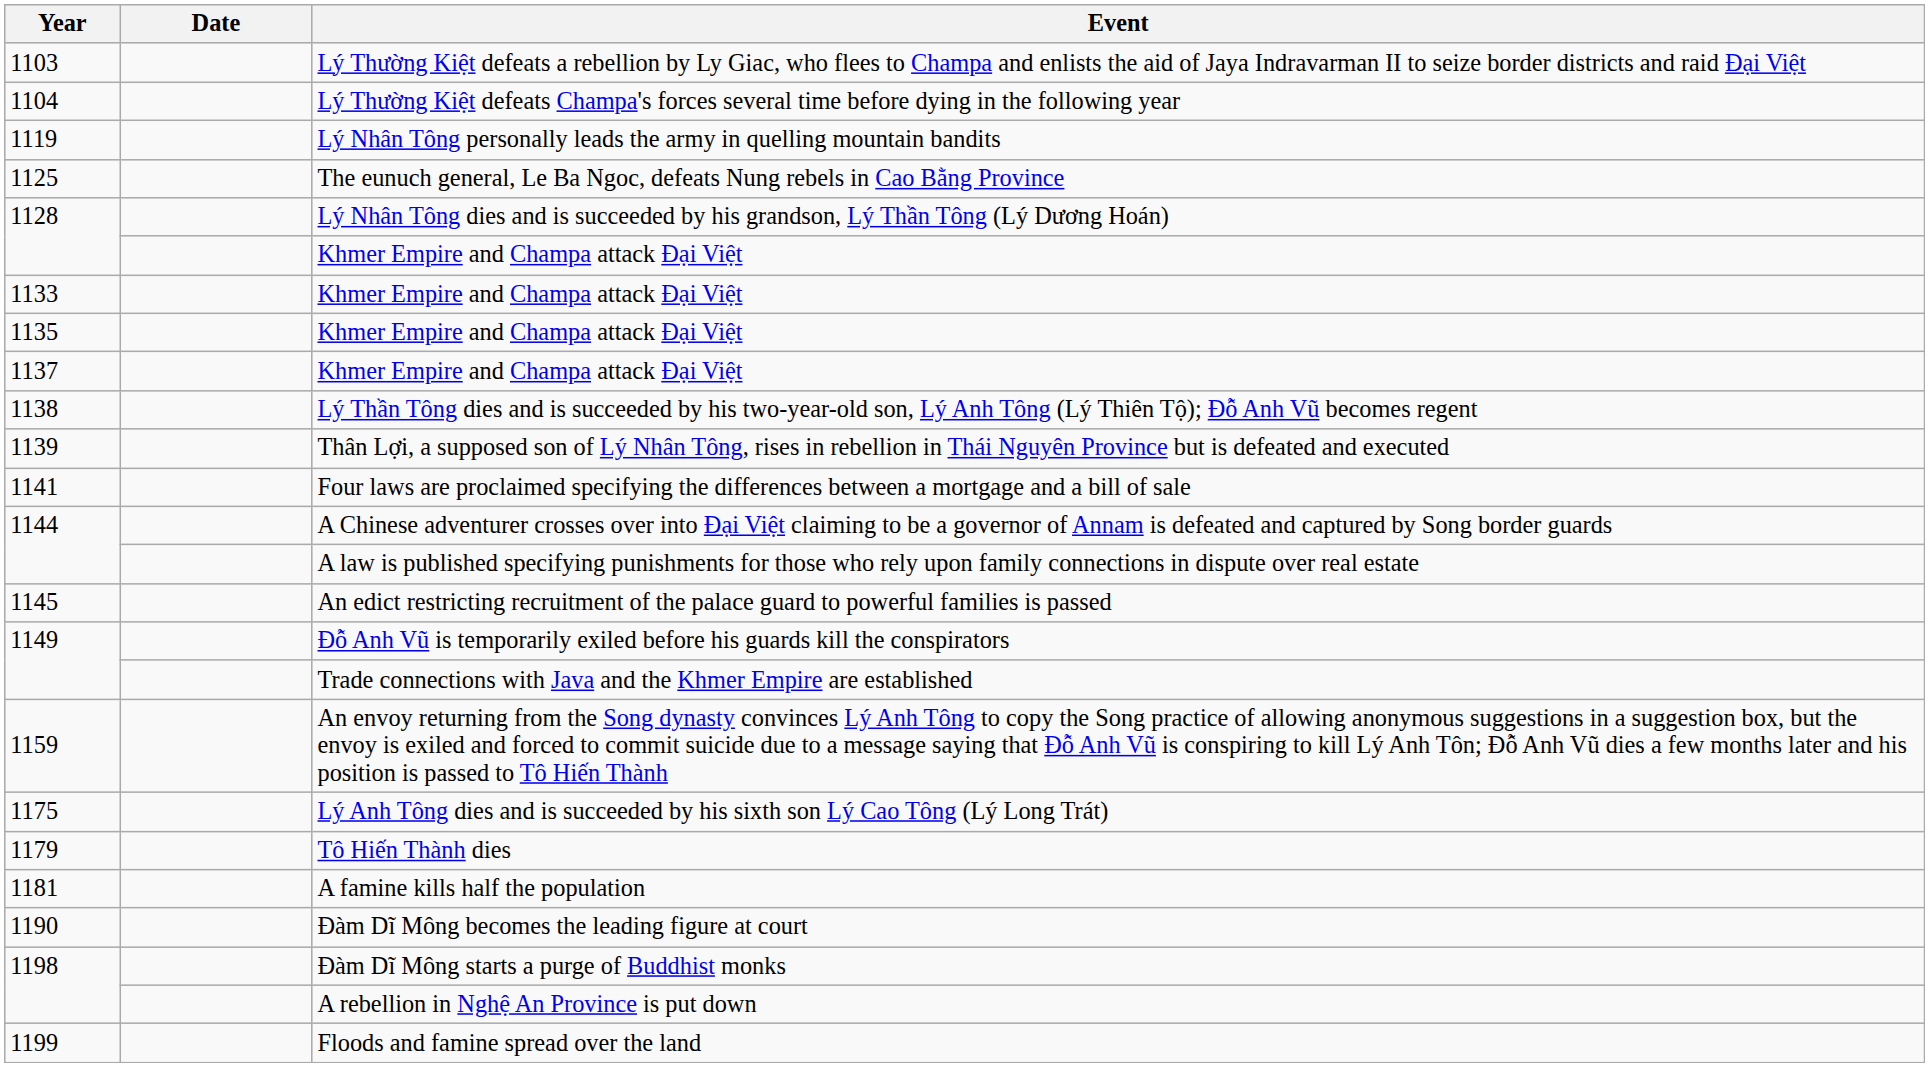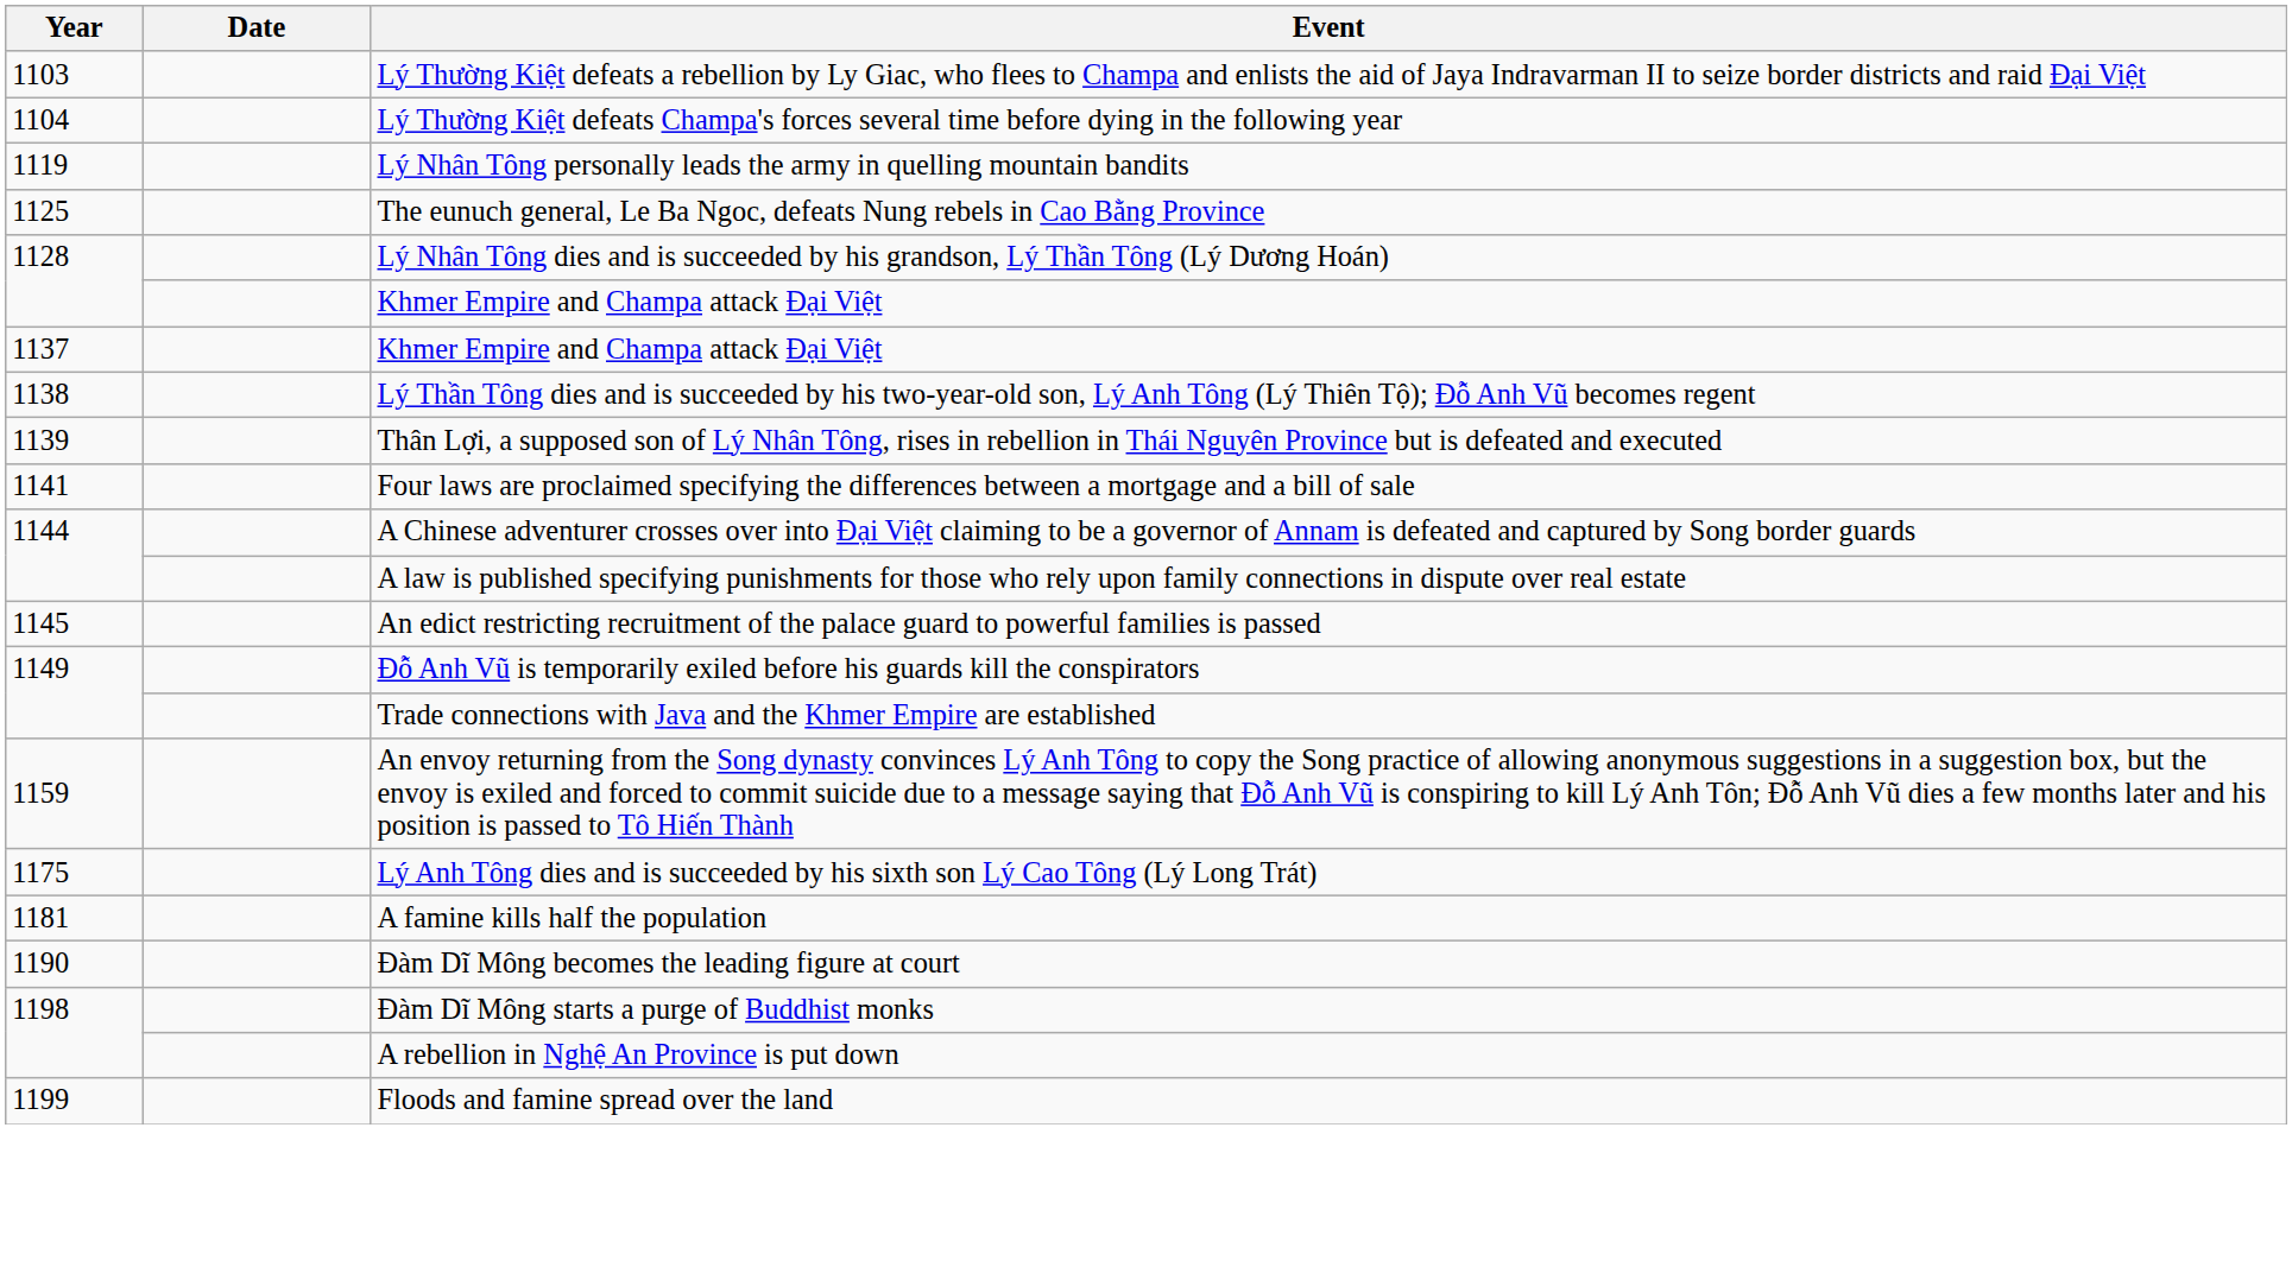- row: 1133 | Khmer Empire and Champa attack Đại Việt
- row: 1135 | Khmer Empire and Champa attack Đại Việt
- row: 1179 | Tô Hiến Thành dies
